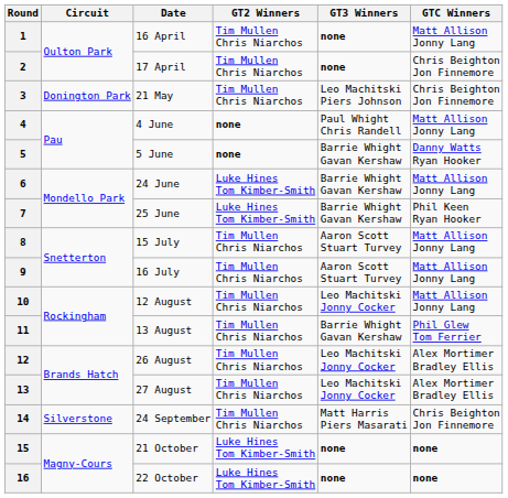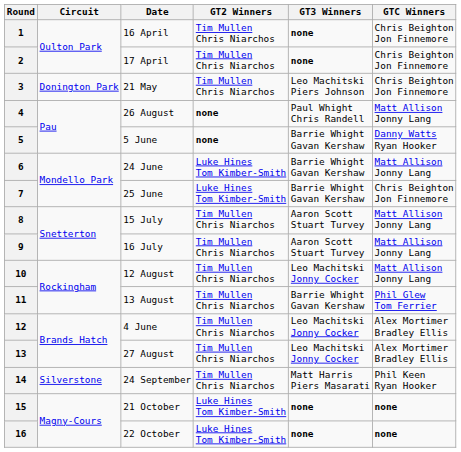1 | GTC Winners: Matt Allison Jonny Lang -> Chris Beighton Jon Finnemore
4 | Date: 4 June -> 26 August
7 | GTC Winners: Phil Keen Ryan Hooker -> Chris Beighton Jon Finnemore
12 | Date: 26 August -> 4 June
14 | GTC Winners: Chris Beighton Jon Finnemore -> Phil Keen Ryan Hooker
